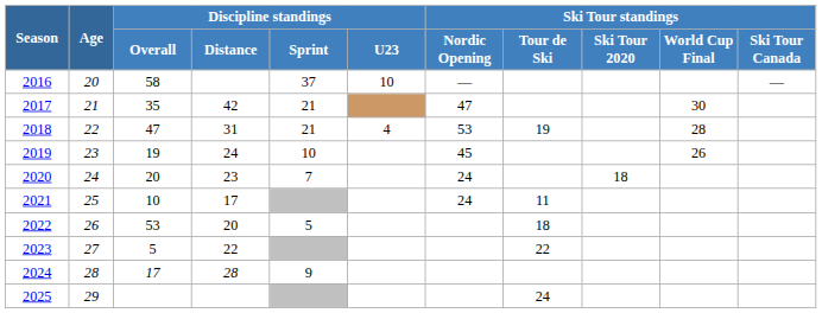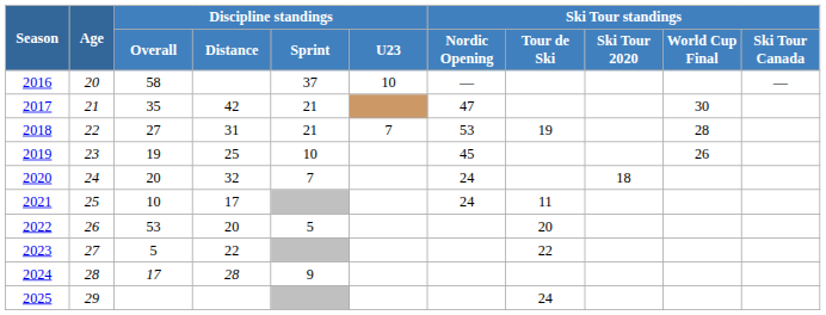2018 | Discipline standings / Overall: 47 -> 27
2018 | Discipline standings / U23: 4 -> 7
2019 | Discipline standings / Distance: 24 -> 25
2020 | Discipline standings / Distance: 23 -> 32
2022 | Ski Tour standings / Tour de Ski: 18 -> 20
